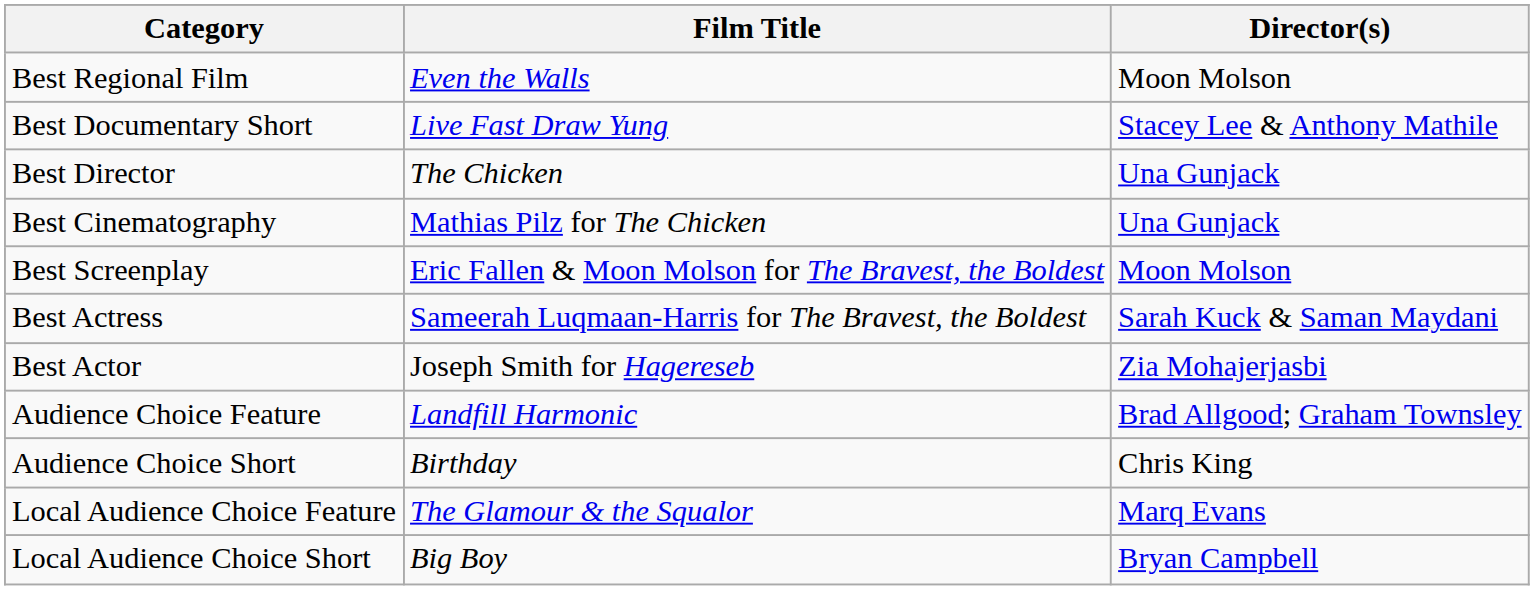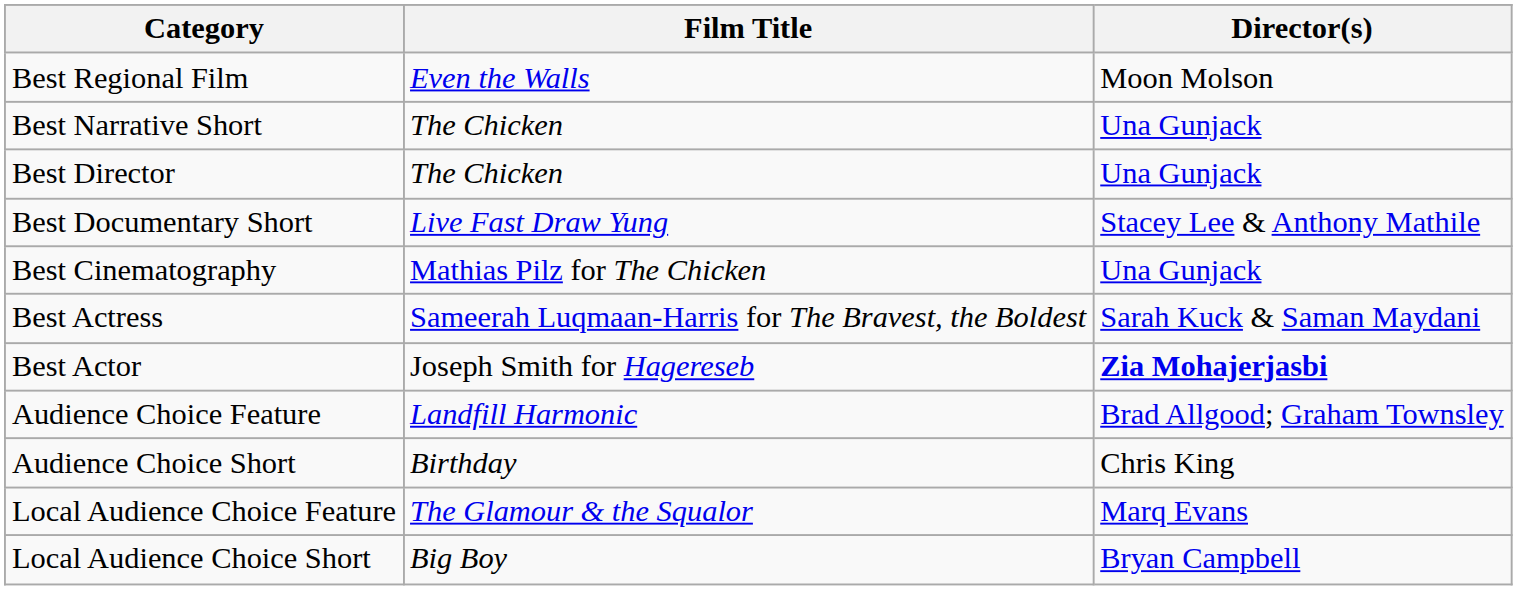+ row: Best Narrative Short | The Chicken | Una Gunjack
rows swapped: Best Documentary Short <-> Best Director
- row: Best Screenplay | Eric Fallen & Moon Molson for The Bravest, the Boldest | Moon Molson
Best Actor | Director(s): normal -> bold
